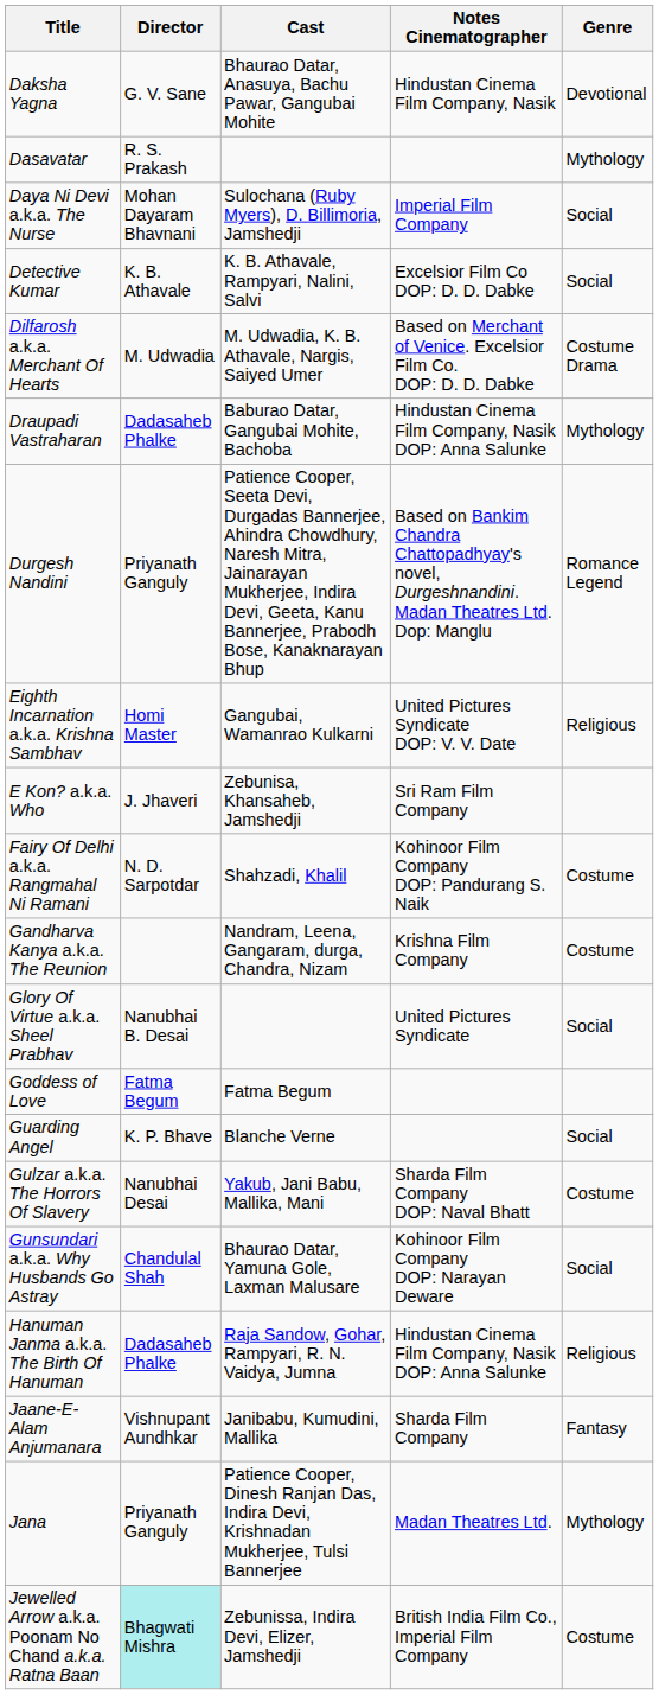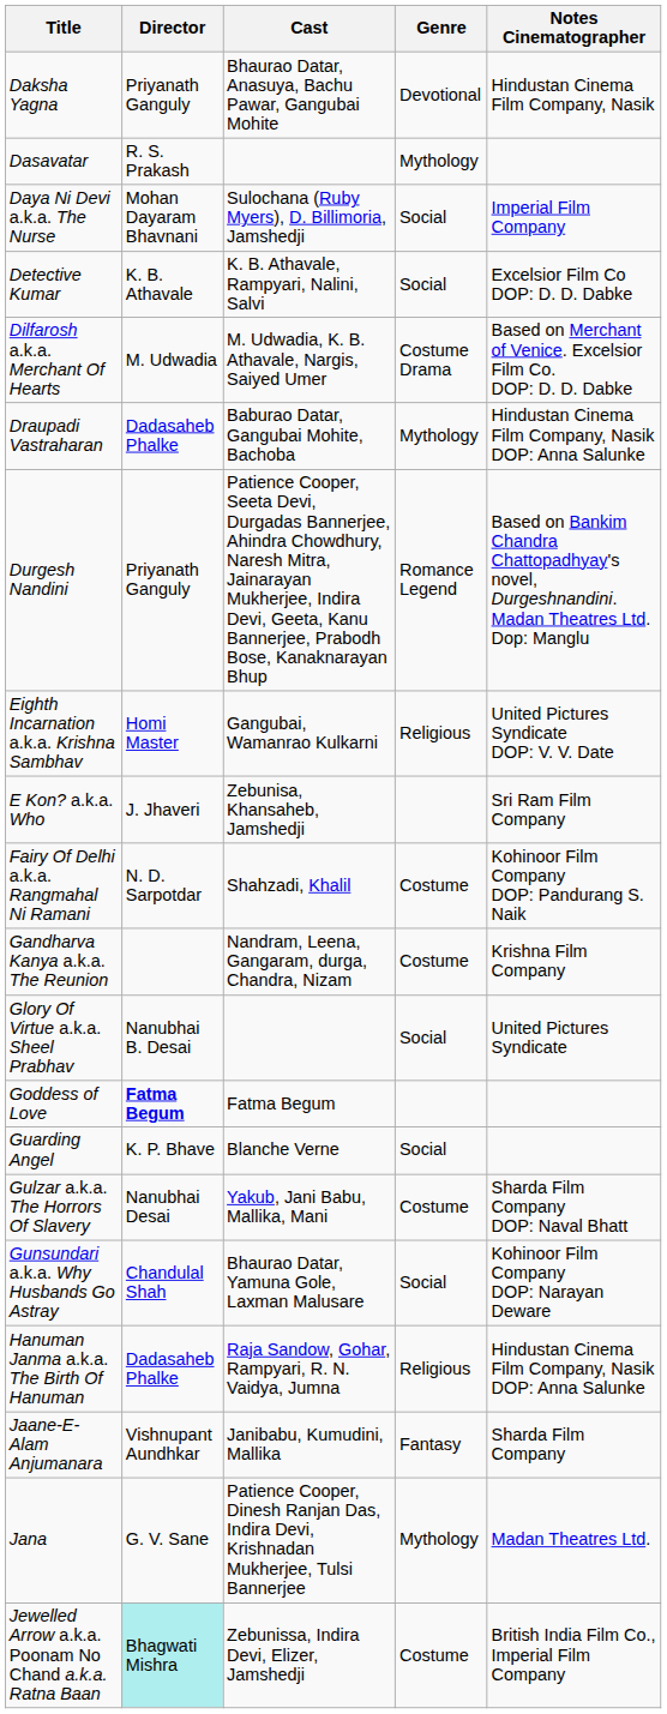columns swapped: Genre <-> Notes Cinematographer
Daksha Yagna | Director: G. V. Sane -> Priyanath Ganguly
Goddess of Love | Director: normal -> bold
Jana | Director: Priyanath Ganguly -> G. V. Sane
